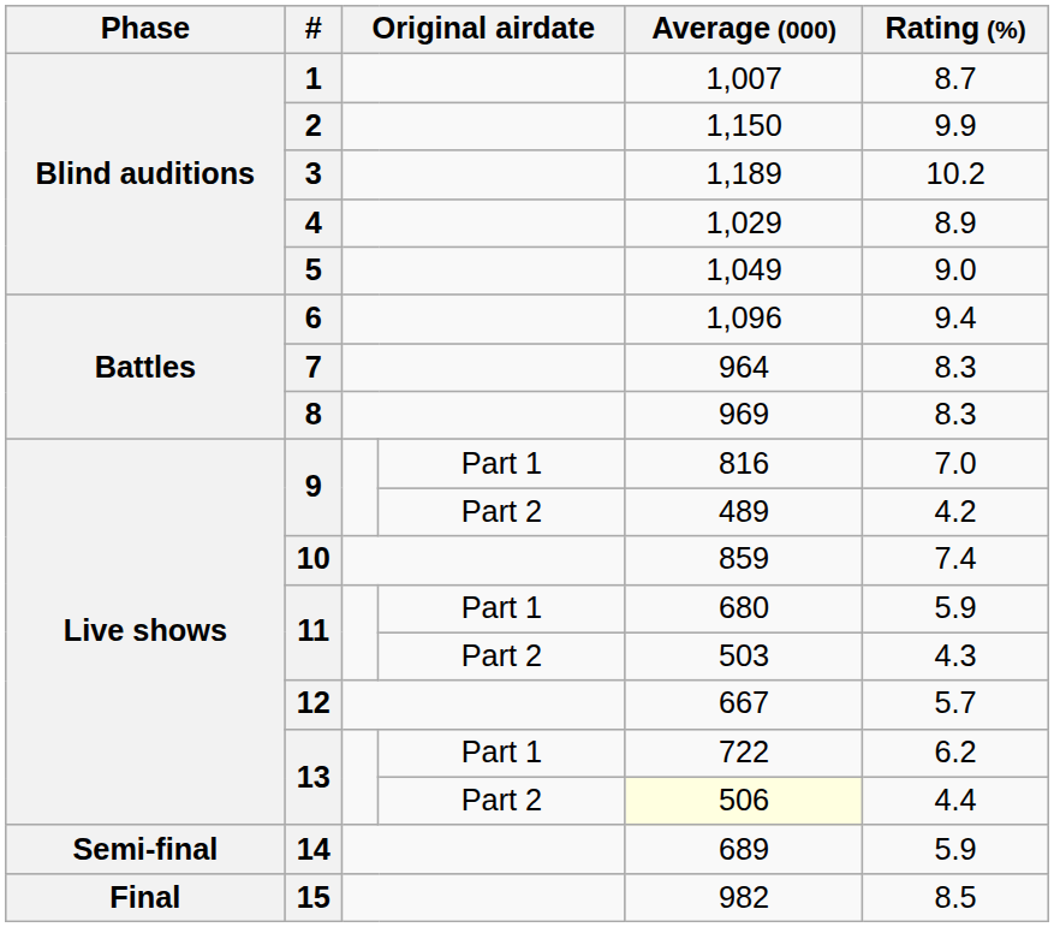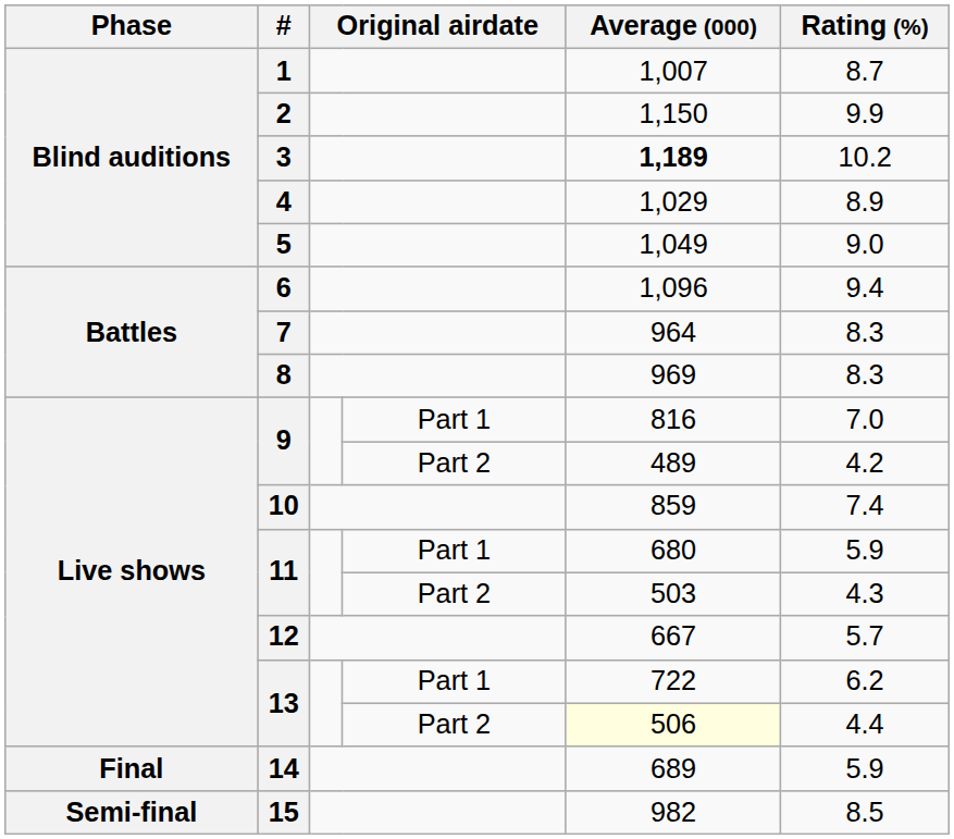3 | Average (000): normal -> bold
14 | Phase: Semi-final -> Final
15 | Phase: Final -> Semi-final
